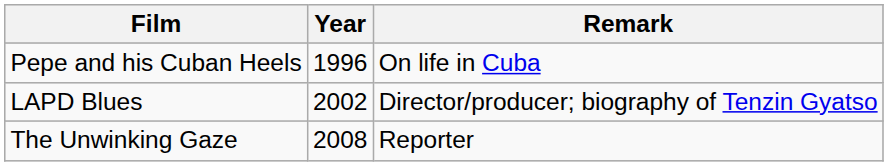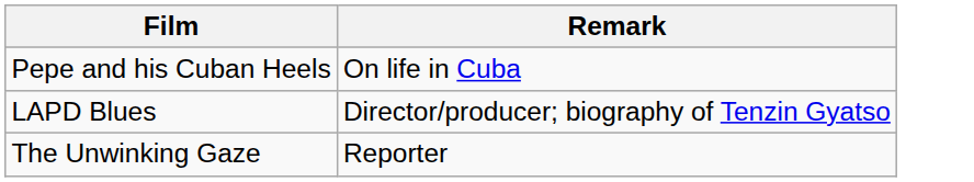- column: Year | 1996 | 2002 | 2008
